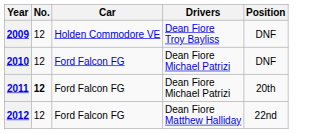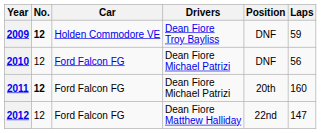+ column: Laps | 59 | 56 | 160 | 147
2009 | No.: normal -> bold
